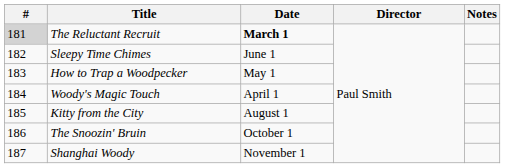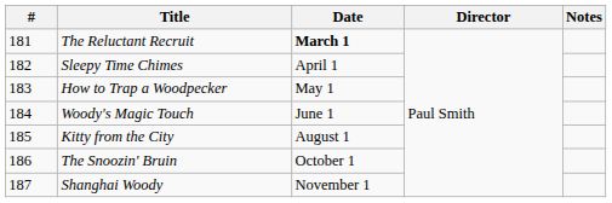The Reluctant Recruit | #: lightgrey background -> no background
Sleepy Time Chimes | Date: June 1 -> April 1
Woody's Magic Touch | Date: April 1 -> June 1
